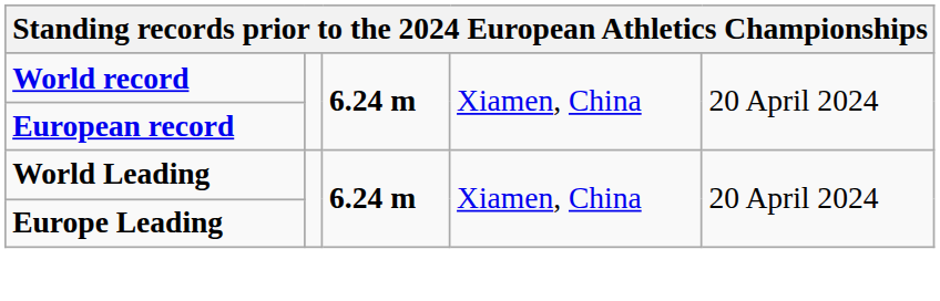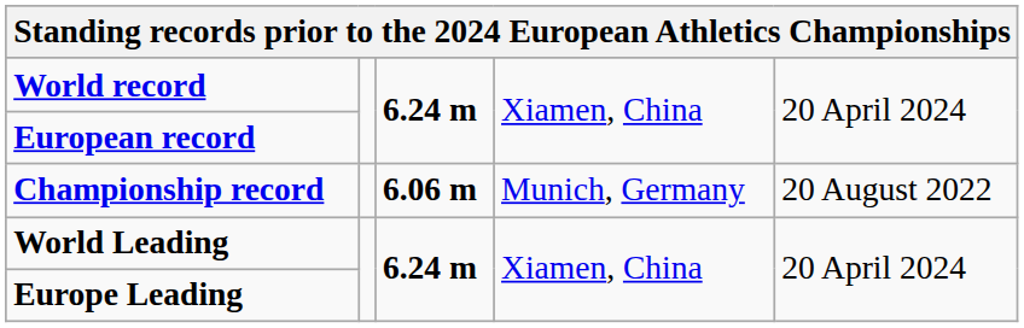+ row: Championship record | 6.06 m | Munich, Germany | 20 August 2022
